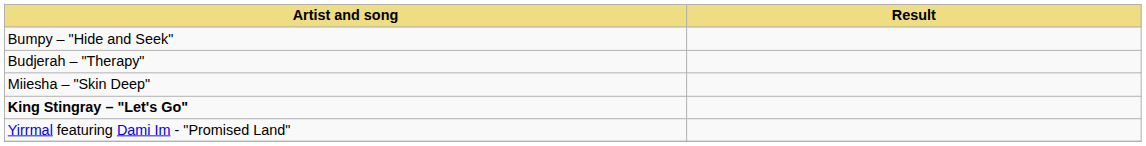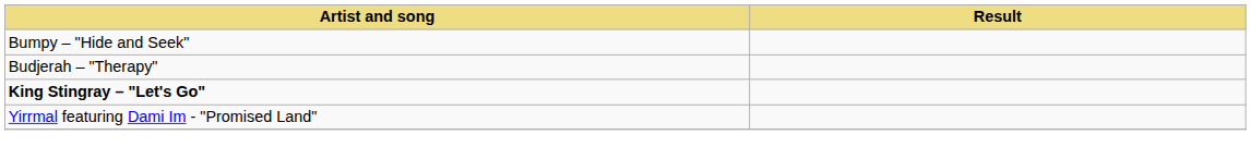- row: Miiesha – "Skin Deep"
